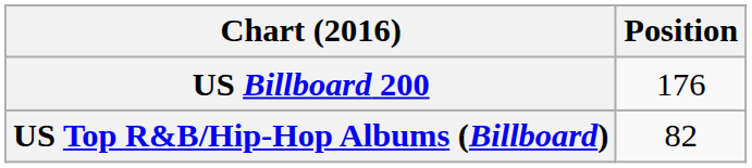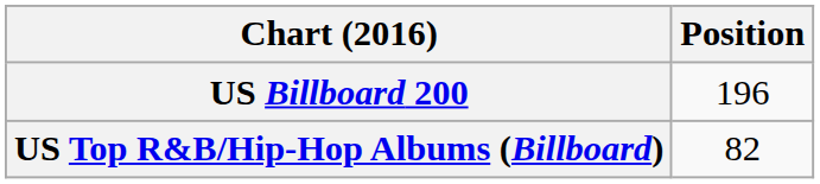US Billboard 200 | Position: 176 -> 196
